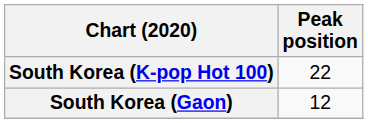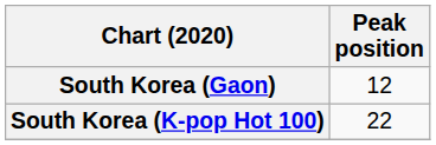rows swapped: South Korea (Gaon) <-> South Korea (K-pop Hot 100)
